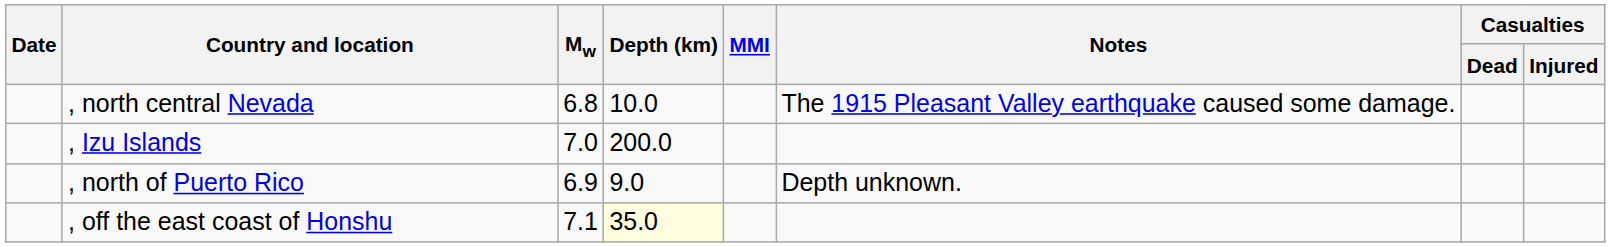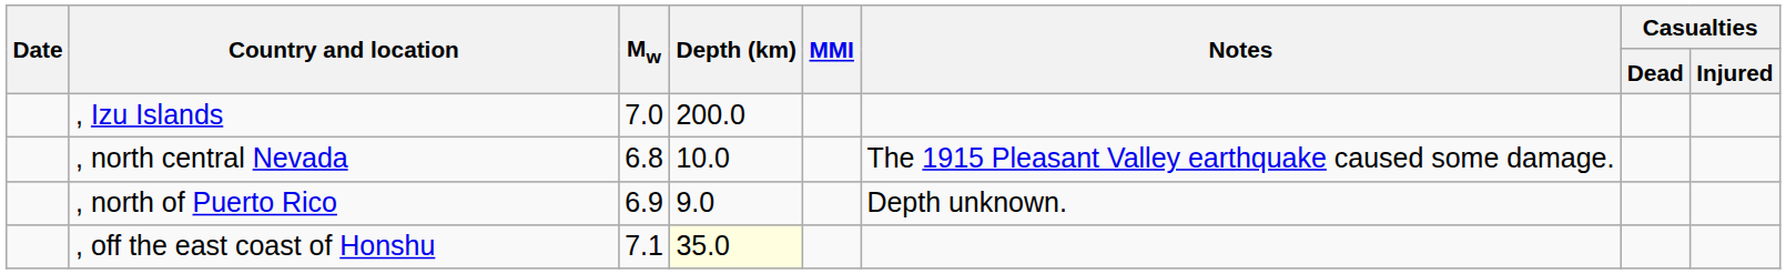rows swapped: , north central Nevada <-> , Izu Islands
